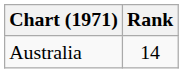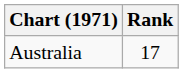Australia | Rank: 14 -> 17
